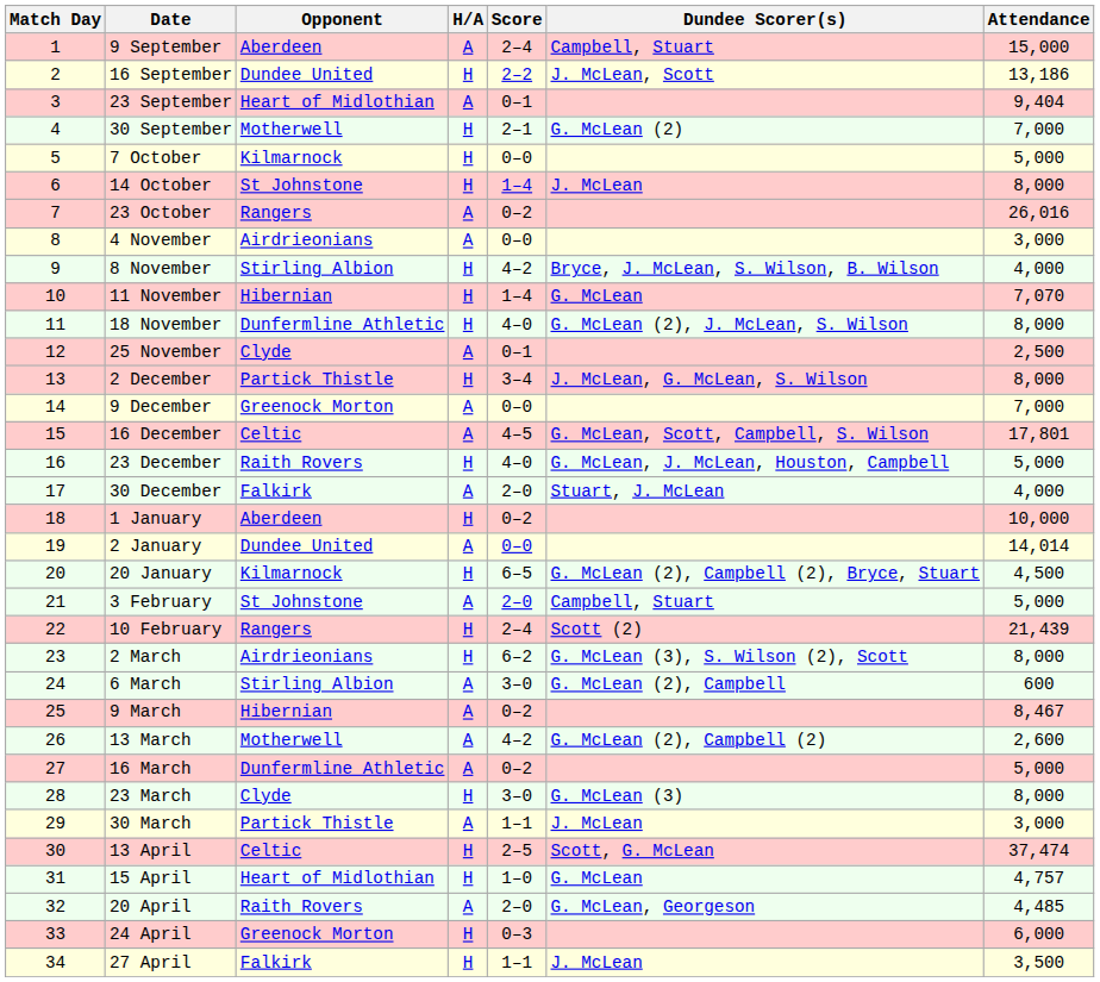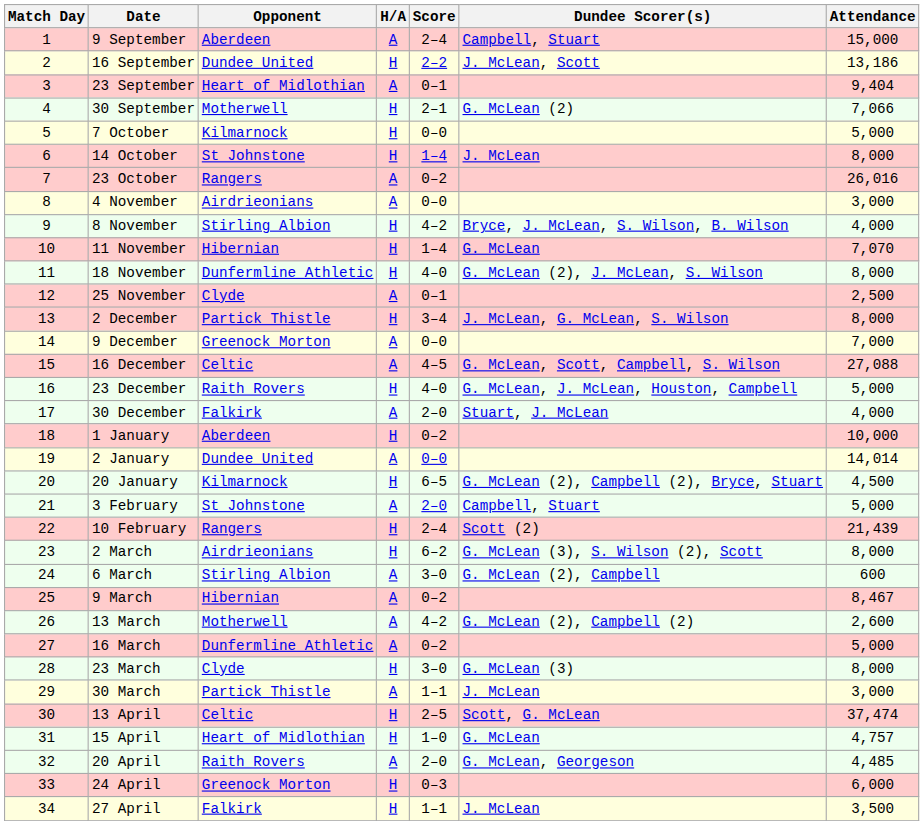30 September | Attendance: 7,000 -> 7,066
16 December | Attendance: 17,801 -> 27,088
